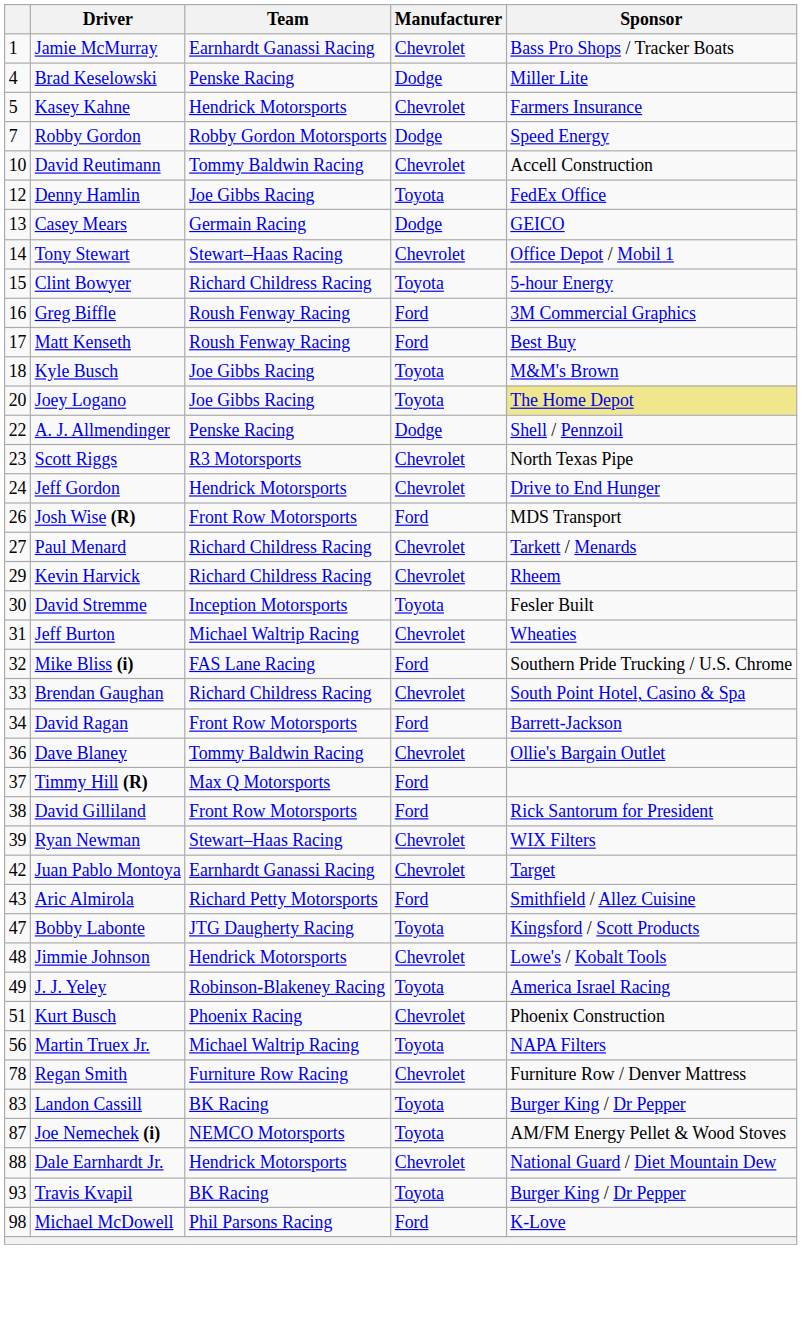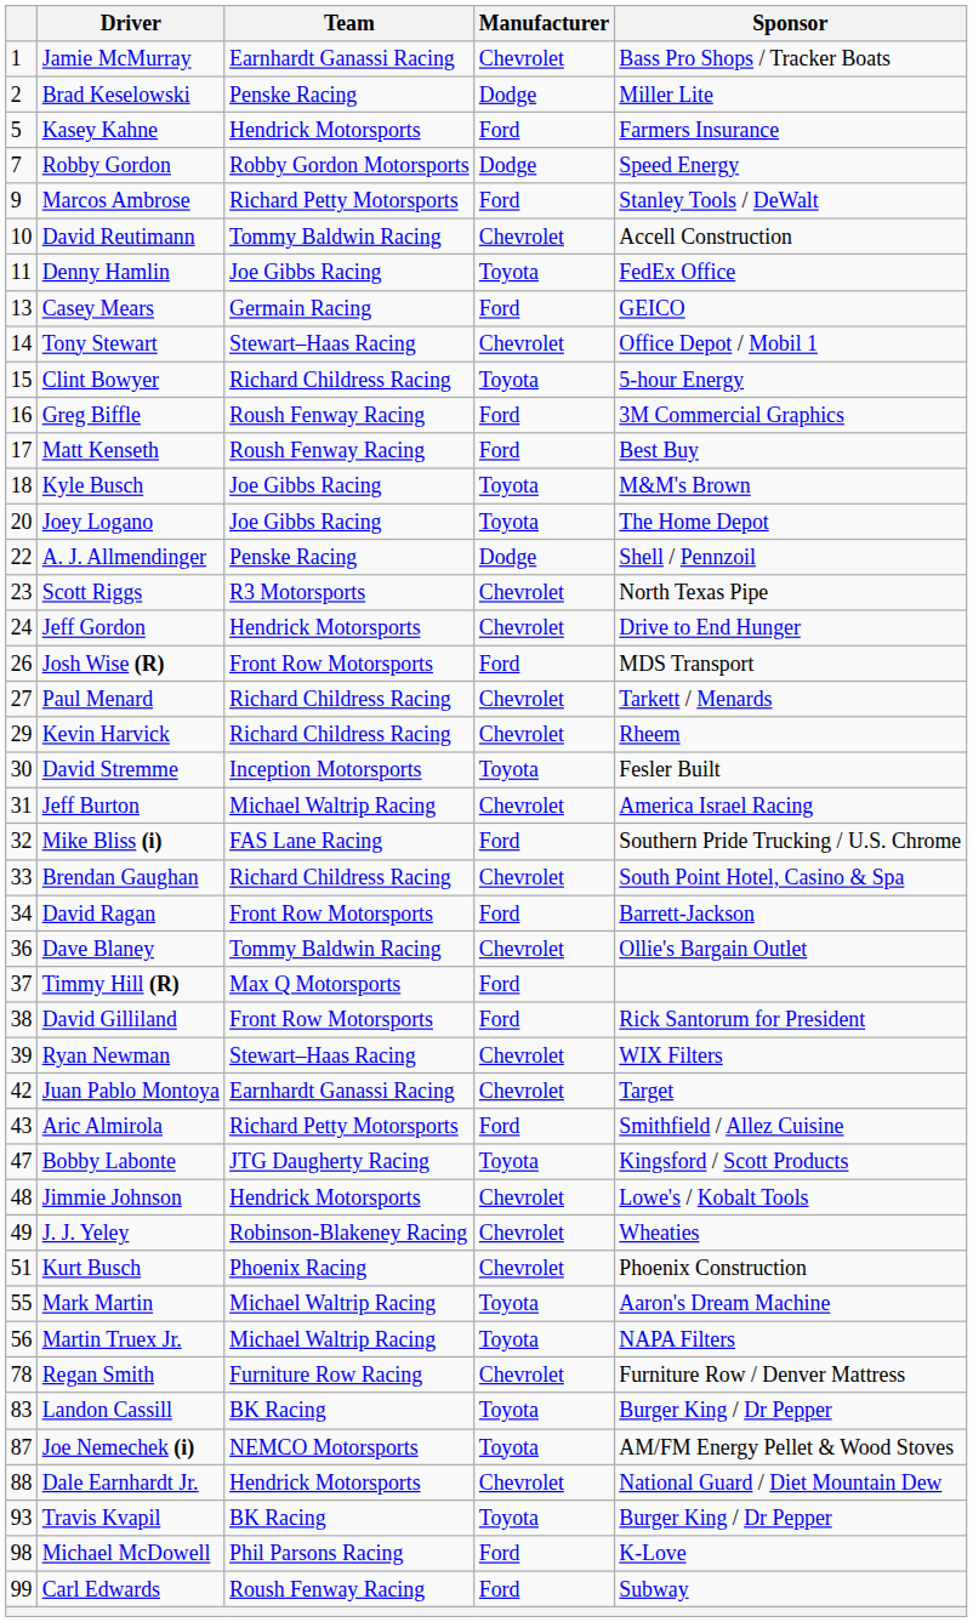Brad Keselowski | column 1: 4 -> 2
Kasey Kahne | Manufacturer: Chevrolet -> Ford
+ row: 9 | Marcos Ambrose | Richard Petty Motorsports | Ford | Stanley Tools / DeWalt
Denny Hamlin | column 1: 12 -> 11
Casey Mears | Manufacturer: Dodge -> Ford
Joey Logano | Sponsor: khaki background -> no background
Jeff Burton | Sponsor: Wheaties -> America Israel Racing
J. J. Yeley | Manufacturer: Toyota -> Chevrolet
J. J. Yeley | Sponsor: America Israel Racing -> Wheaties
+ row: 55 | Mark Martin | Michael Waltrip Racing | Toyota | Aaron's Dream Machine
+ row: 99 | Carl Edwards | Roush Fenway Racing | Ford | Subway
